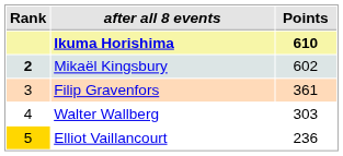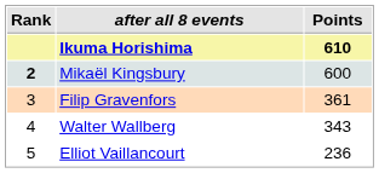Mikaël Kingsbury | Points: 602 -> 600
Walter Wallberg | Points: 303 -> 343
Elliot Vaillancourt | Rank: gold background -> no background
